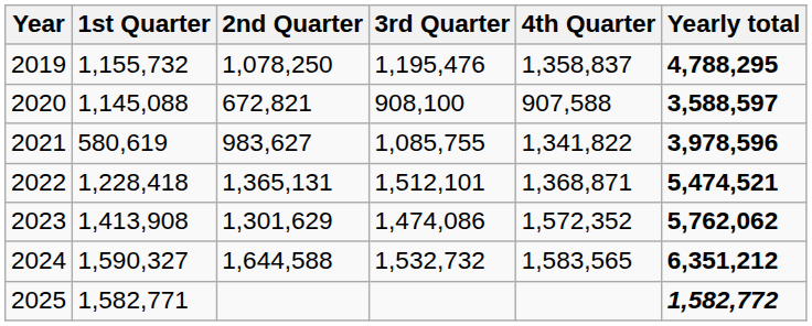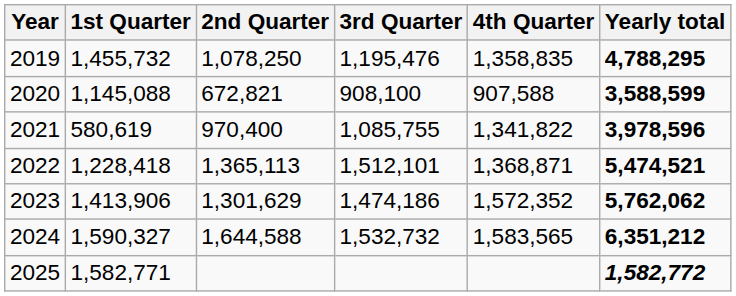2019 | 1st Quarter: 1,155,732 -> 1,455,732
2019 | 4th Quarter: 1,358,837 -> 1,358,835
2020 | Yearly total: 3,588,597 -> 3,588,599
2021 | 2nd Quarter: 983,627 -> 970,400
2022 | 2nd Quarter: 1,365,131 -> 1,365,113
2023 | 1st Quarter: 1,413,908 -> 1,413,906
2023 | 3rd Quarter: 1,474,086 -> 1,474,186
